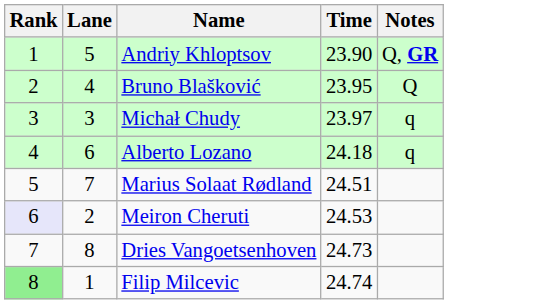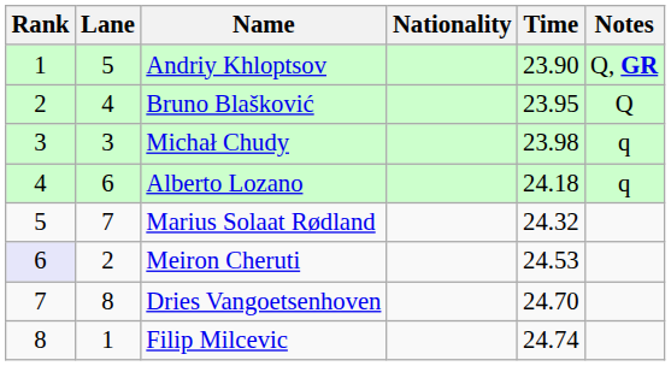+ column: Nationality
Michał Chudy | Time: 23.97 -> 23.98
Marius Solaat Rødland | Time: 24.51 -> 24.32
Dries Vangoetsenhoven | Time: 24.73 -> 24.70
Filip Milcevic | Rank: lightgreen background -> no background
